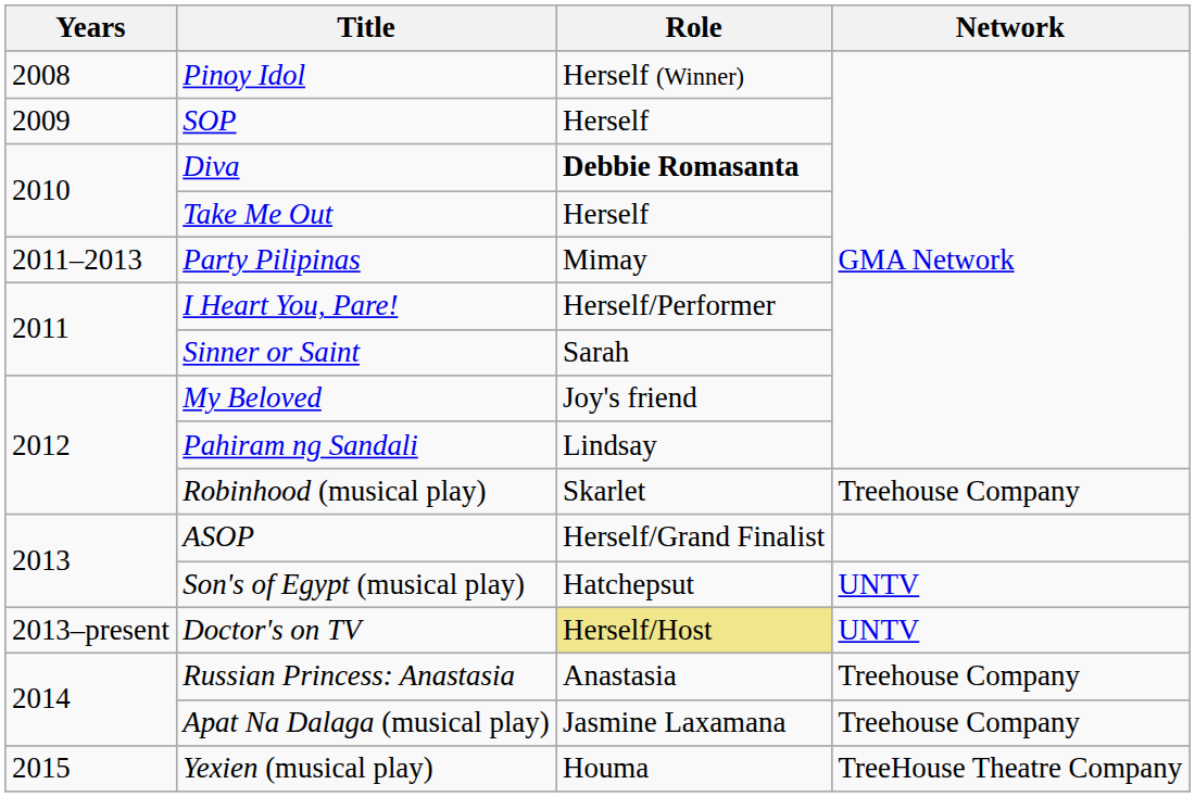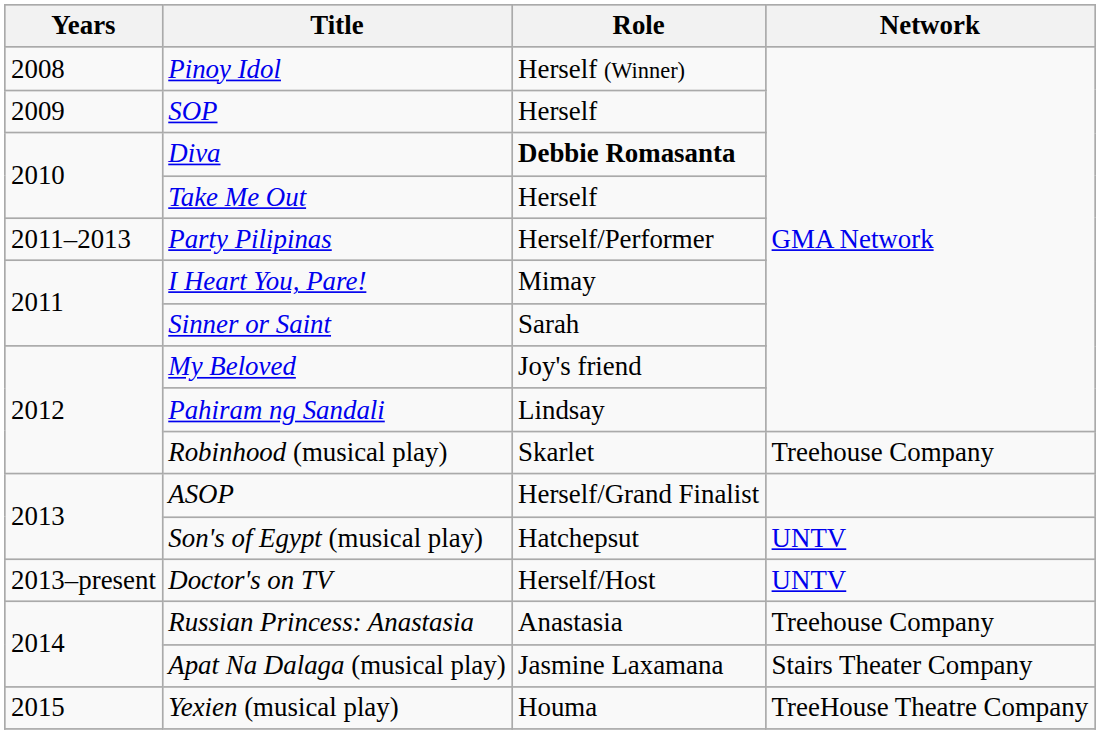Party Pilipinas | Role: Mimay -> Herself/Performer
I Heart You, Pare! | Role: Herself/Performer -> Mimay
Doctor's on TV | Role: khaki background -> no background
Apat Na Dalaga (musical play) | Network: Treehouse Company -> Stairs Theater Company
